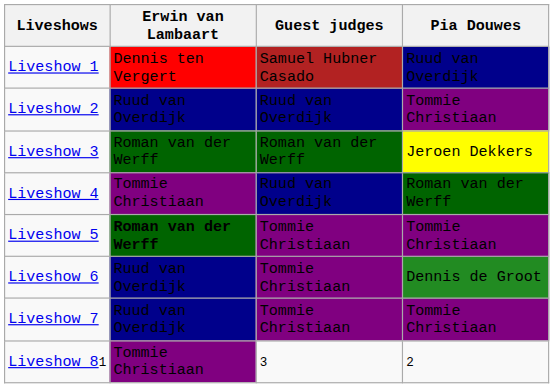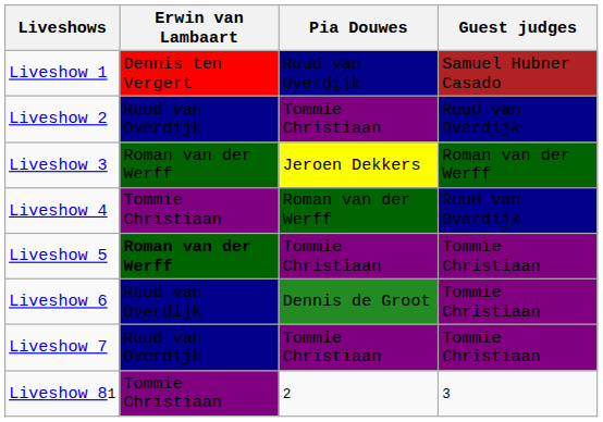columns swapped: Pia Douwes <-> Guest judges
